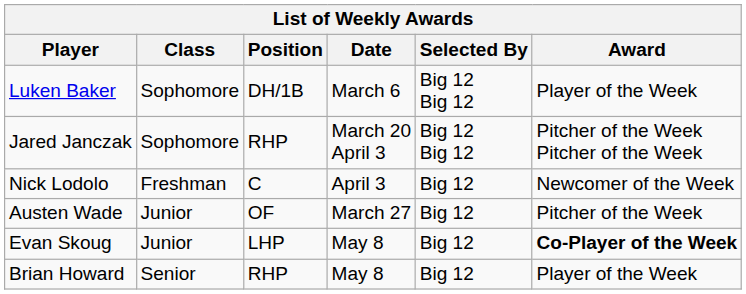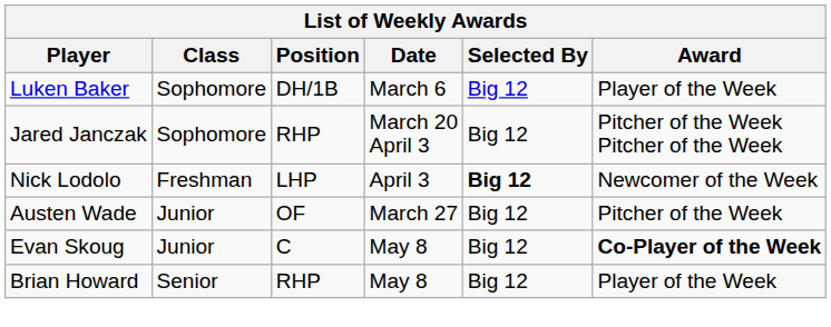Luken Baker | Selected By: Big 12 Big 12 -> Big 12
Jared Janczak | Selected By: Big 12 Big 12 -> Big 12
Nick Lodolo | Position: C -> LHP
Nick Lodolo | Selected By: normal -> bold
Evan Skoug | Position: LHP -> C
